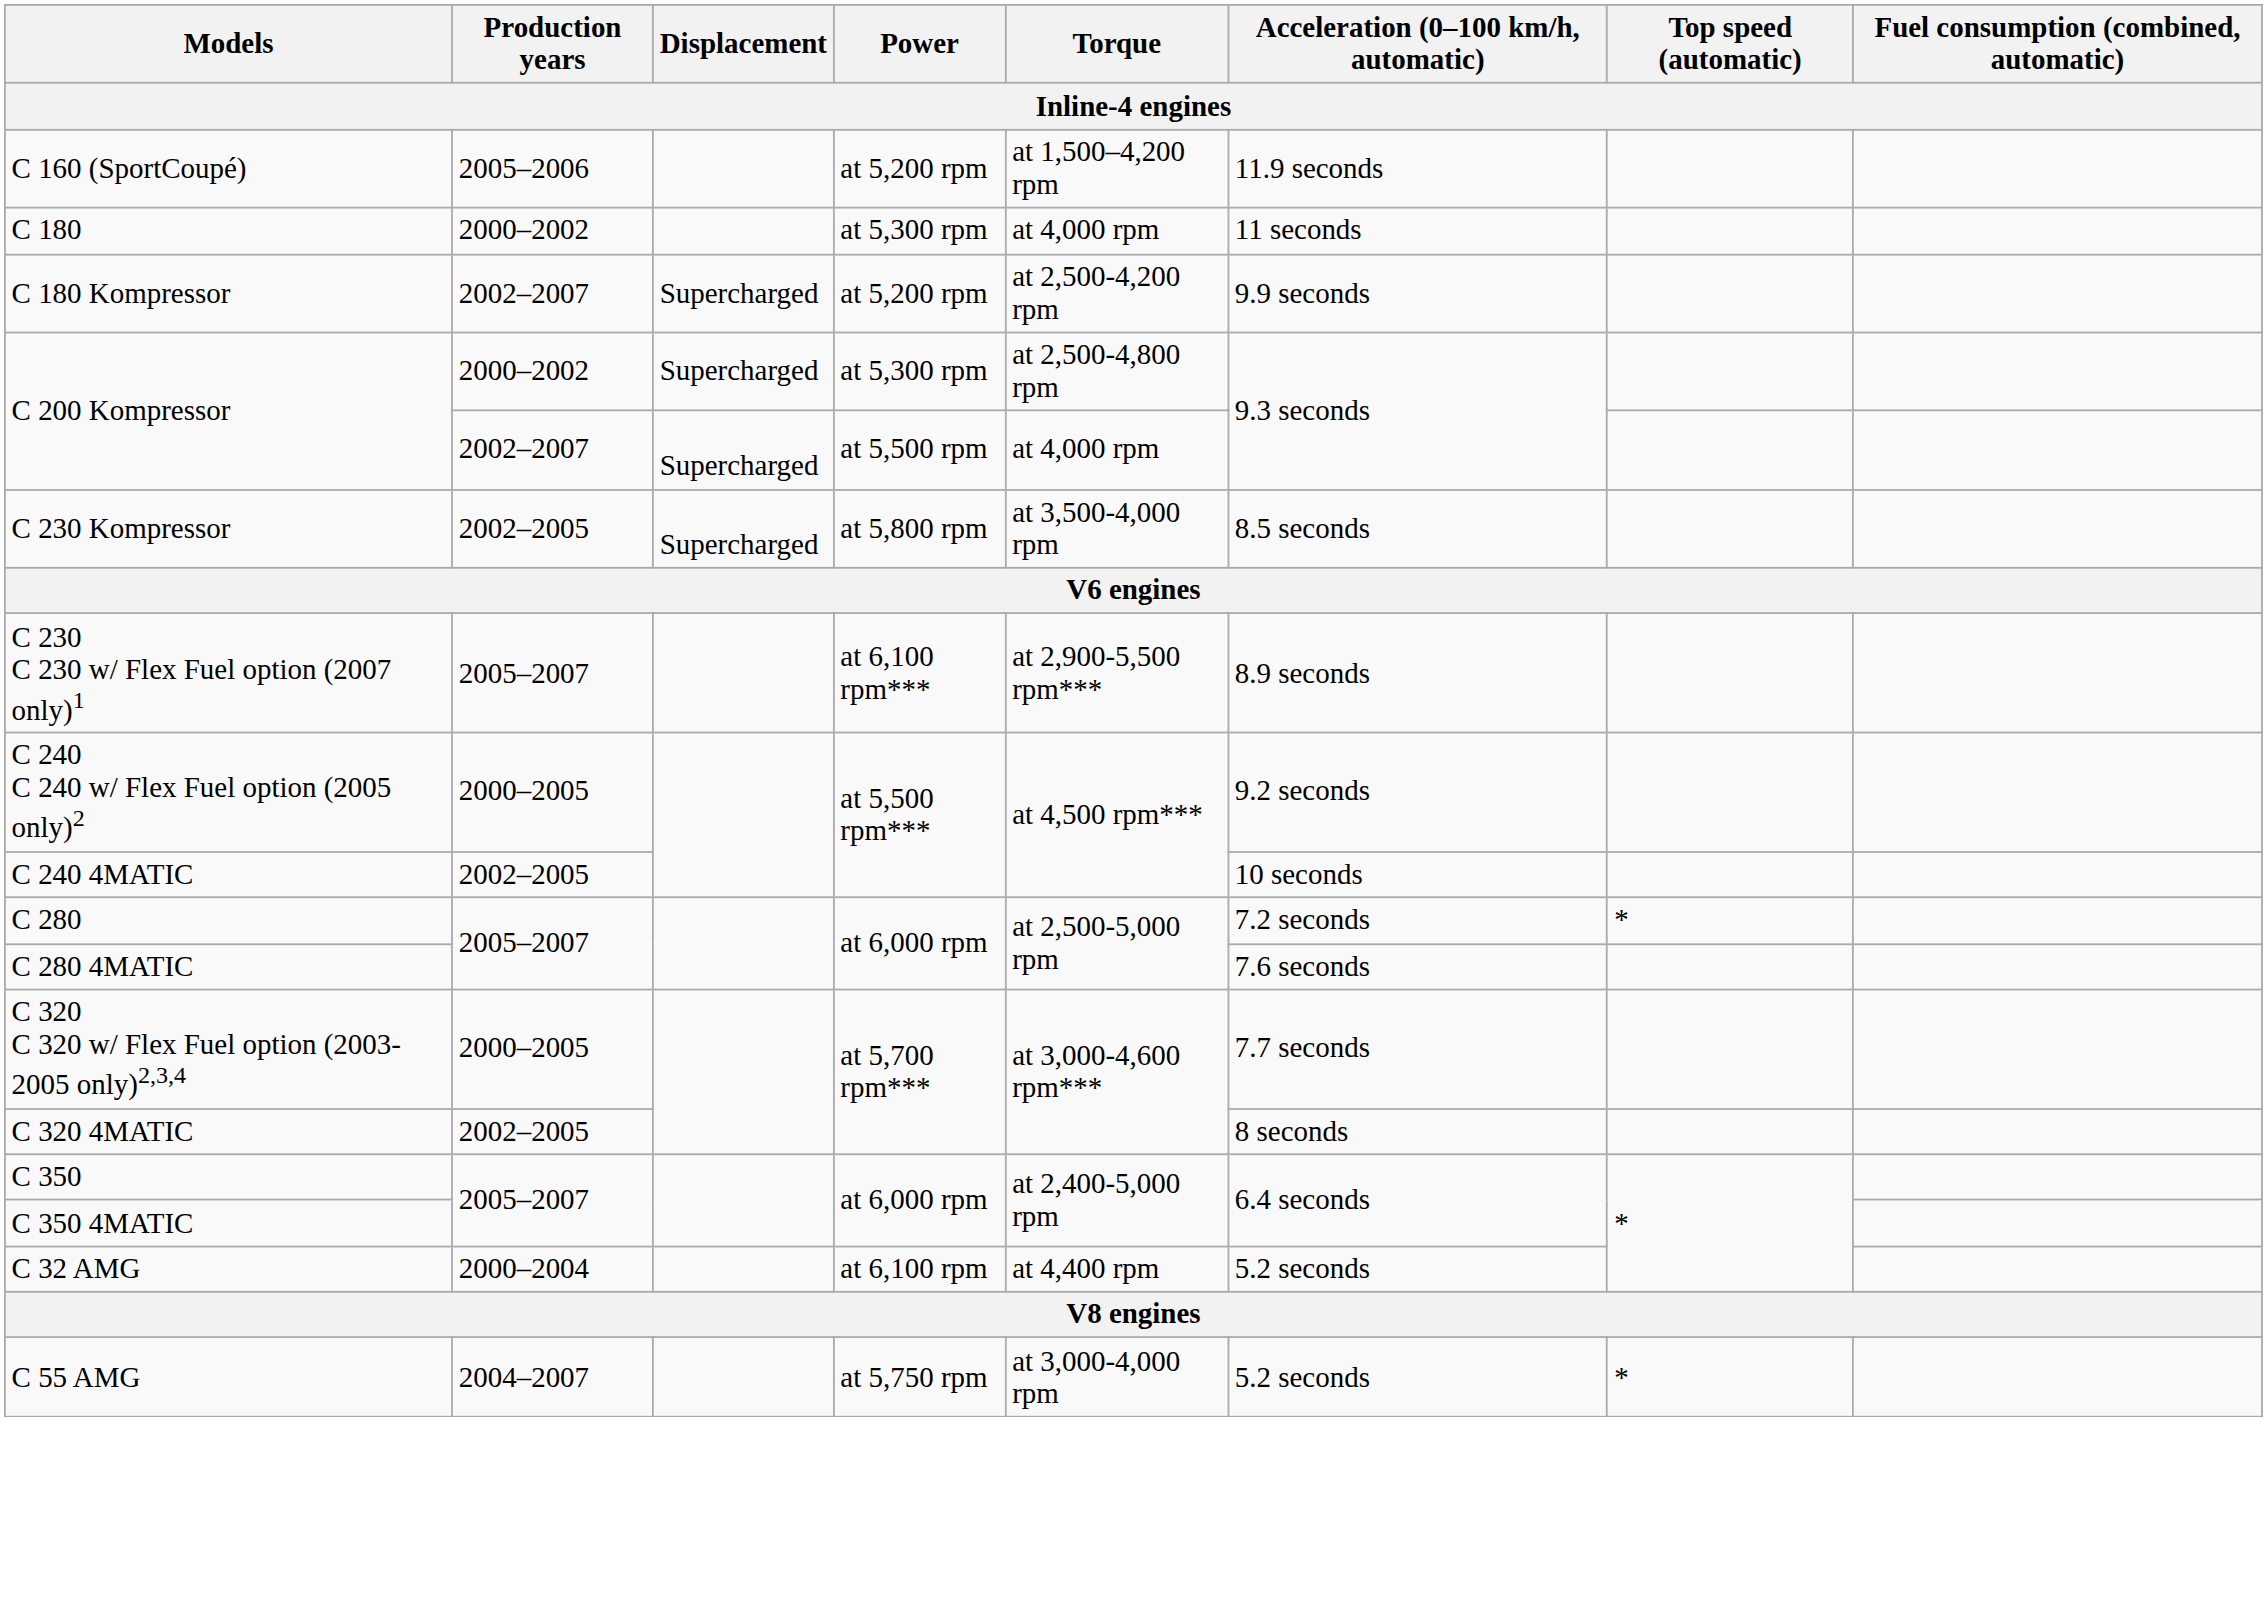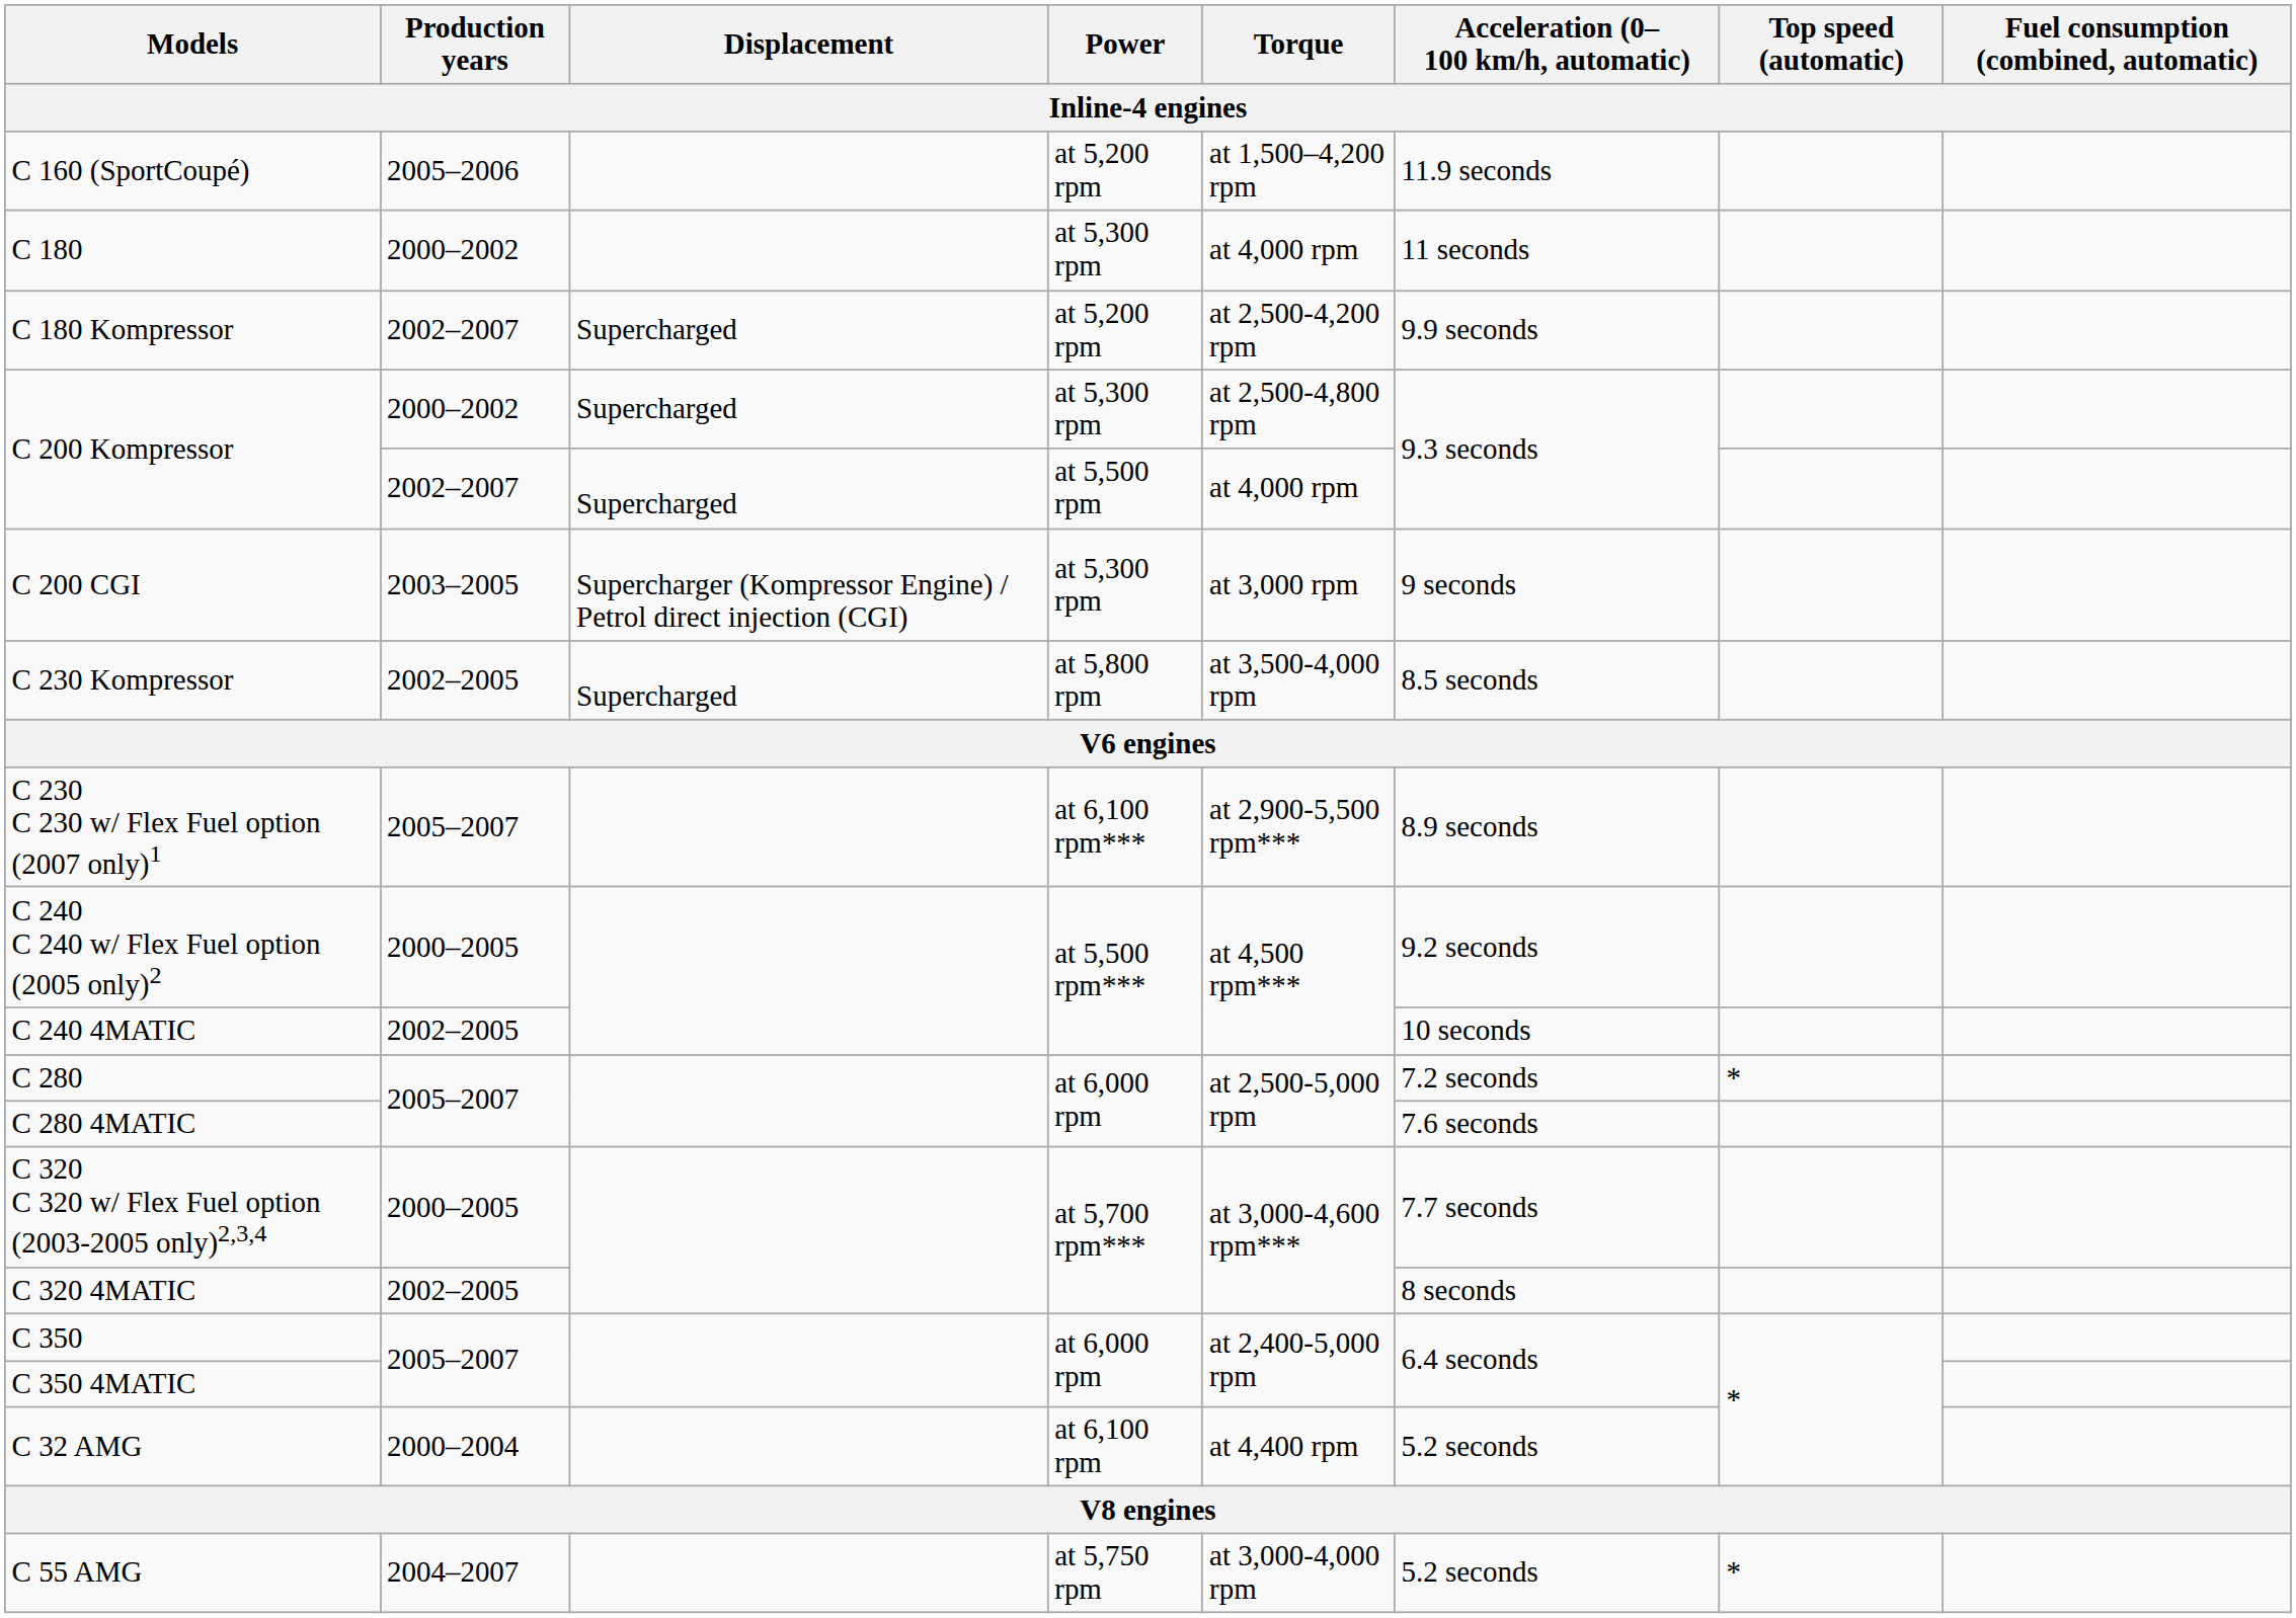+ row: C 200 CGI | 2003–2005 | Supercharger (Kompressor Engine) / Petrol direct injection (CGI) | at 5,300 rpm | at 3,000 rpm | 9 seconds
